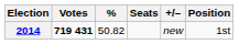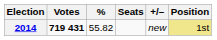2014 | %: 50.82 -> 55.82
2014 | Position: no background -> khaki background
